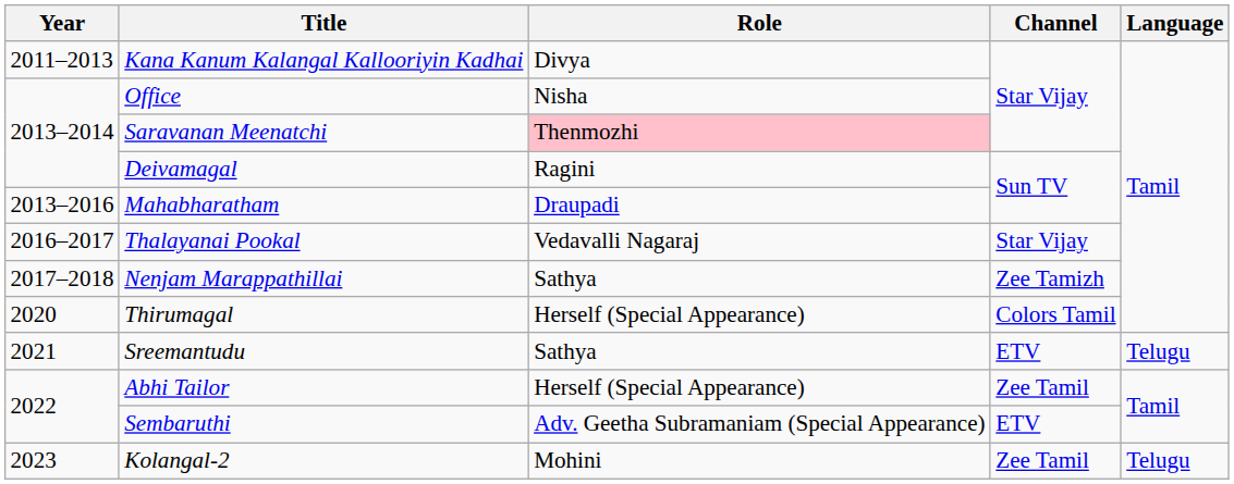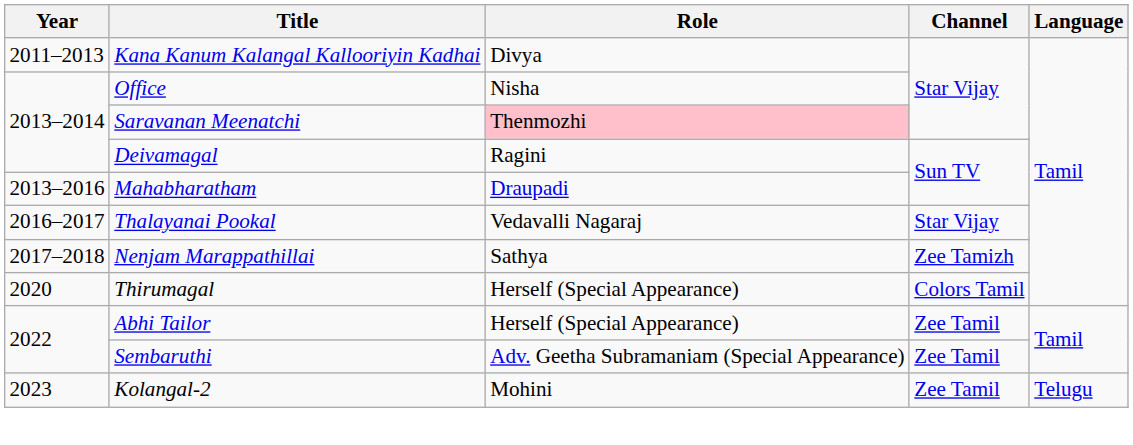- row: 2021 | Sreemantudu | Sathya | ETV | Telugu
Sembaruthi | Channel: ETV -> Zee Tamil
